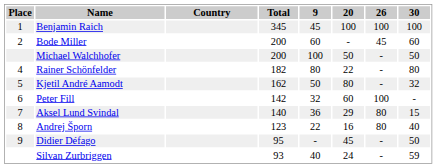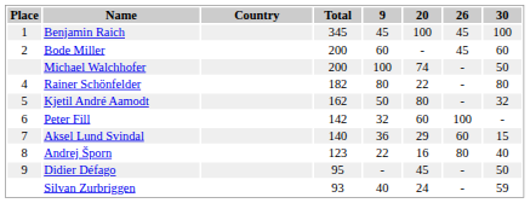Benjamin Raich | 26: 100 -> 45
Michael Walchhofer | 20: 50 -> 74
Aksel Lund Svindal | 26: 80 -> 60
